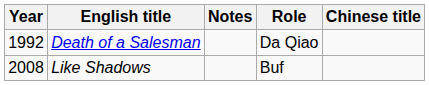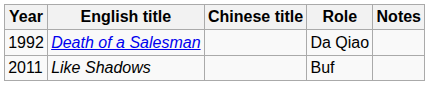columns swapped: Chinese title <-> Notes
Like Shadows | Year: 2008 -> 2011
